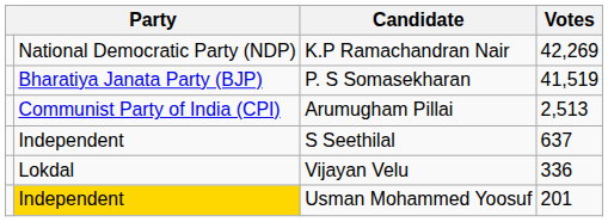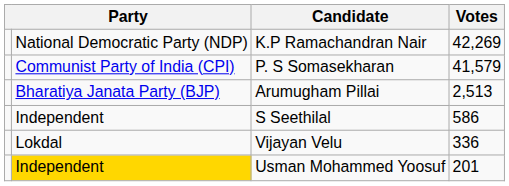P. S Somasekharan | column 2: Bharatiya Janata Party (BJP) -> Communist Party of India (CPI)
P. S Somasekharan | Votes: 41,519 -> 41,579
Arumugham Pillai | column 2: Communist Party of India (CPI) -> Bharatiya Janata Party (BJP)
S Seethilal | Votes: 637 -> 586
